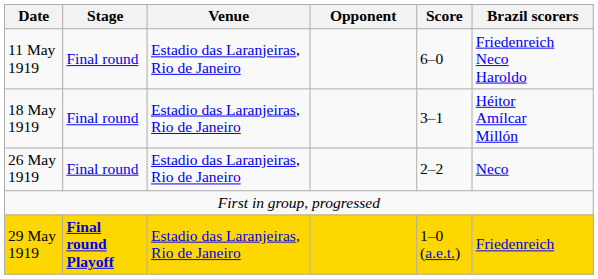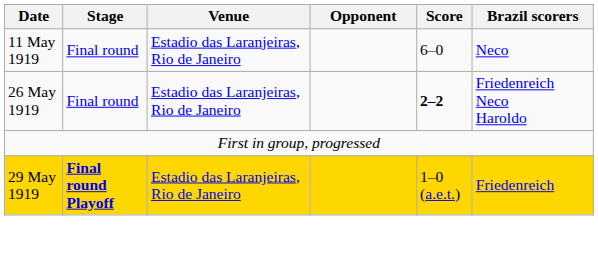11 May 1919 | Brazil scorers: Friedenreich Neco Haroldo -> Neco
- row: 18 May 1919 | Final round | Estadio das Laranjeiras, Rio de Janeiro | 3–1 | Héitor Amílcar Millón
26 May 1919 | Score: normal -> bold
26 May 1919 | Brazil scorers: Neco -> Friedenreich Neco Haroldo
